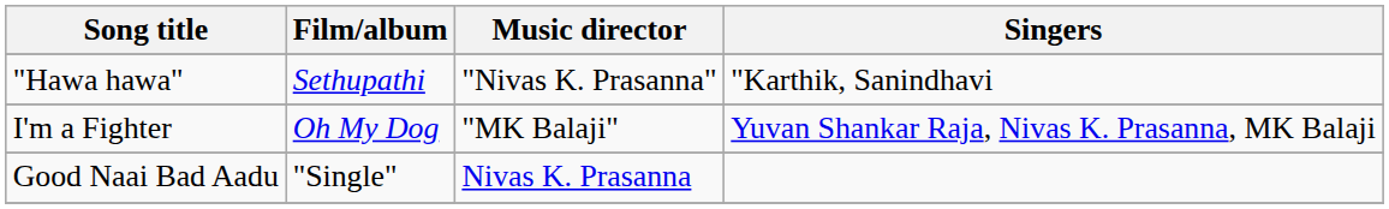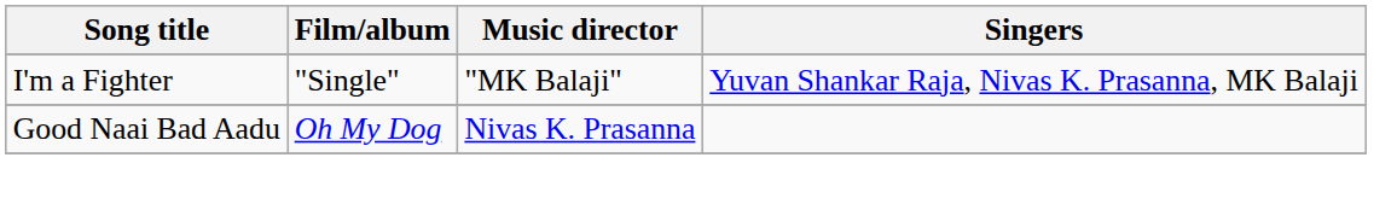- row: "Hawa hawa" | Sethupathi | "Nivas K. Prasanna" | "Karthik, Sanindhavi
I'm a Fighter | Film/album: Oh My Dog -> "Single"
Good Naai Bad Aadu | Film/album: "Single" -> Oh My Dog
